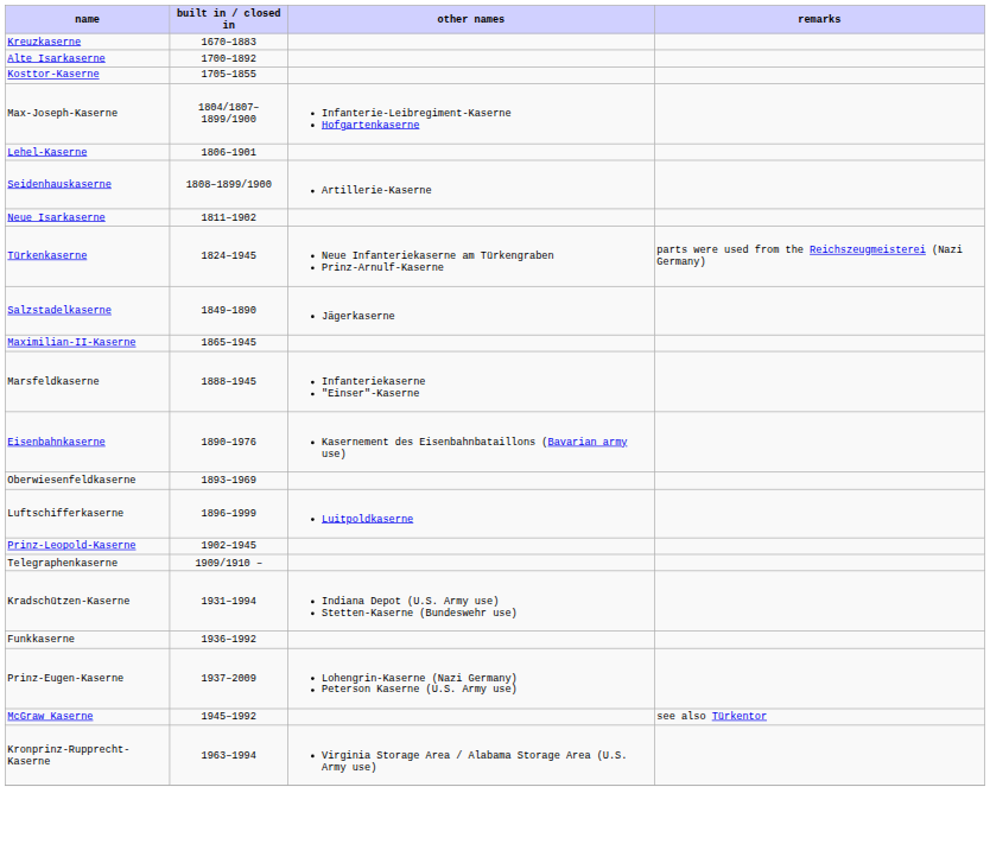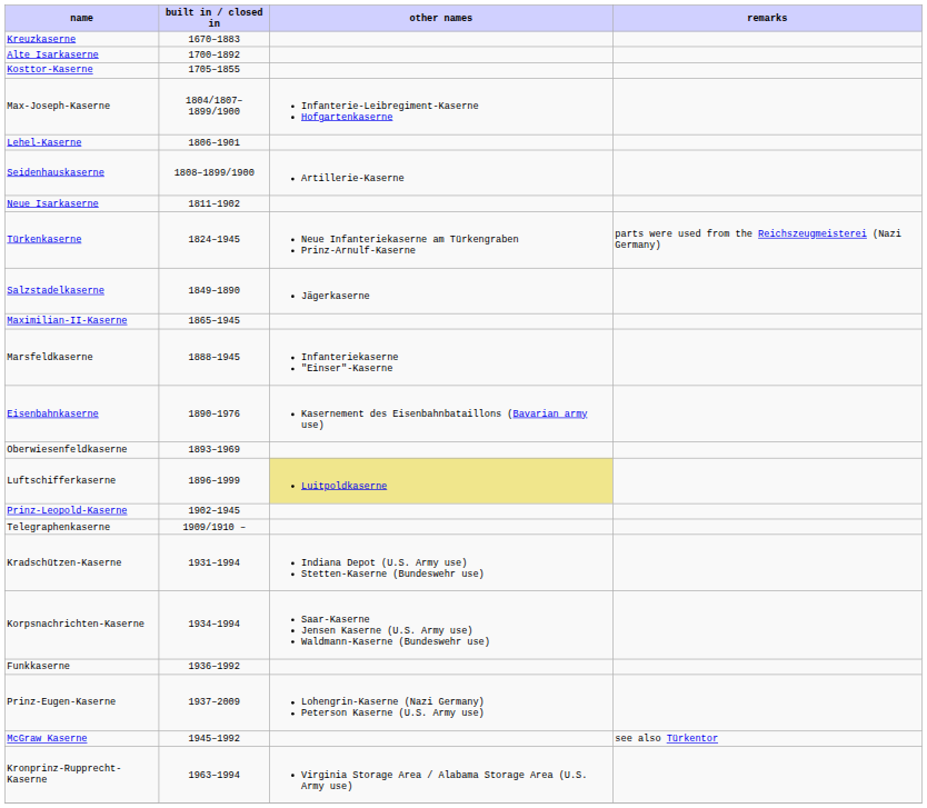Luftschifferkaserne | other names: no background -> khaki background
+ row: Korpsnachrichten-Kaserne | 1934–1994 | Saar-Kaserne Jensen Kaserne (U.S. Army use) Waldmann-Kaserne (Bundeswehr use)
